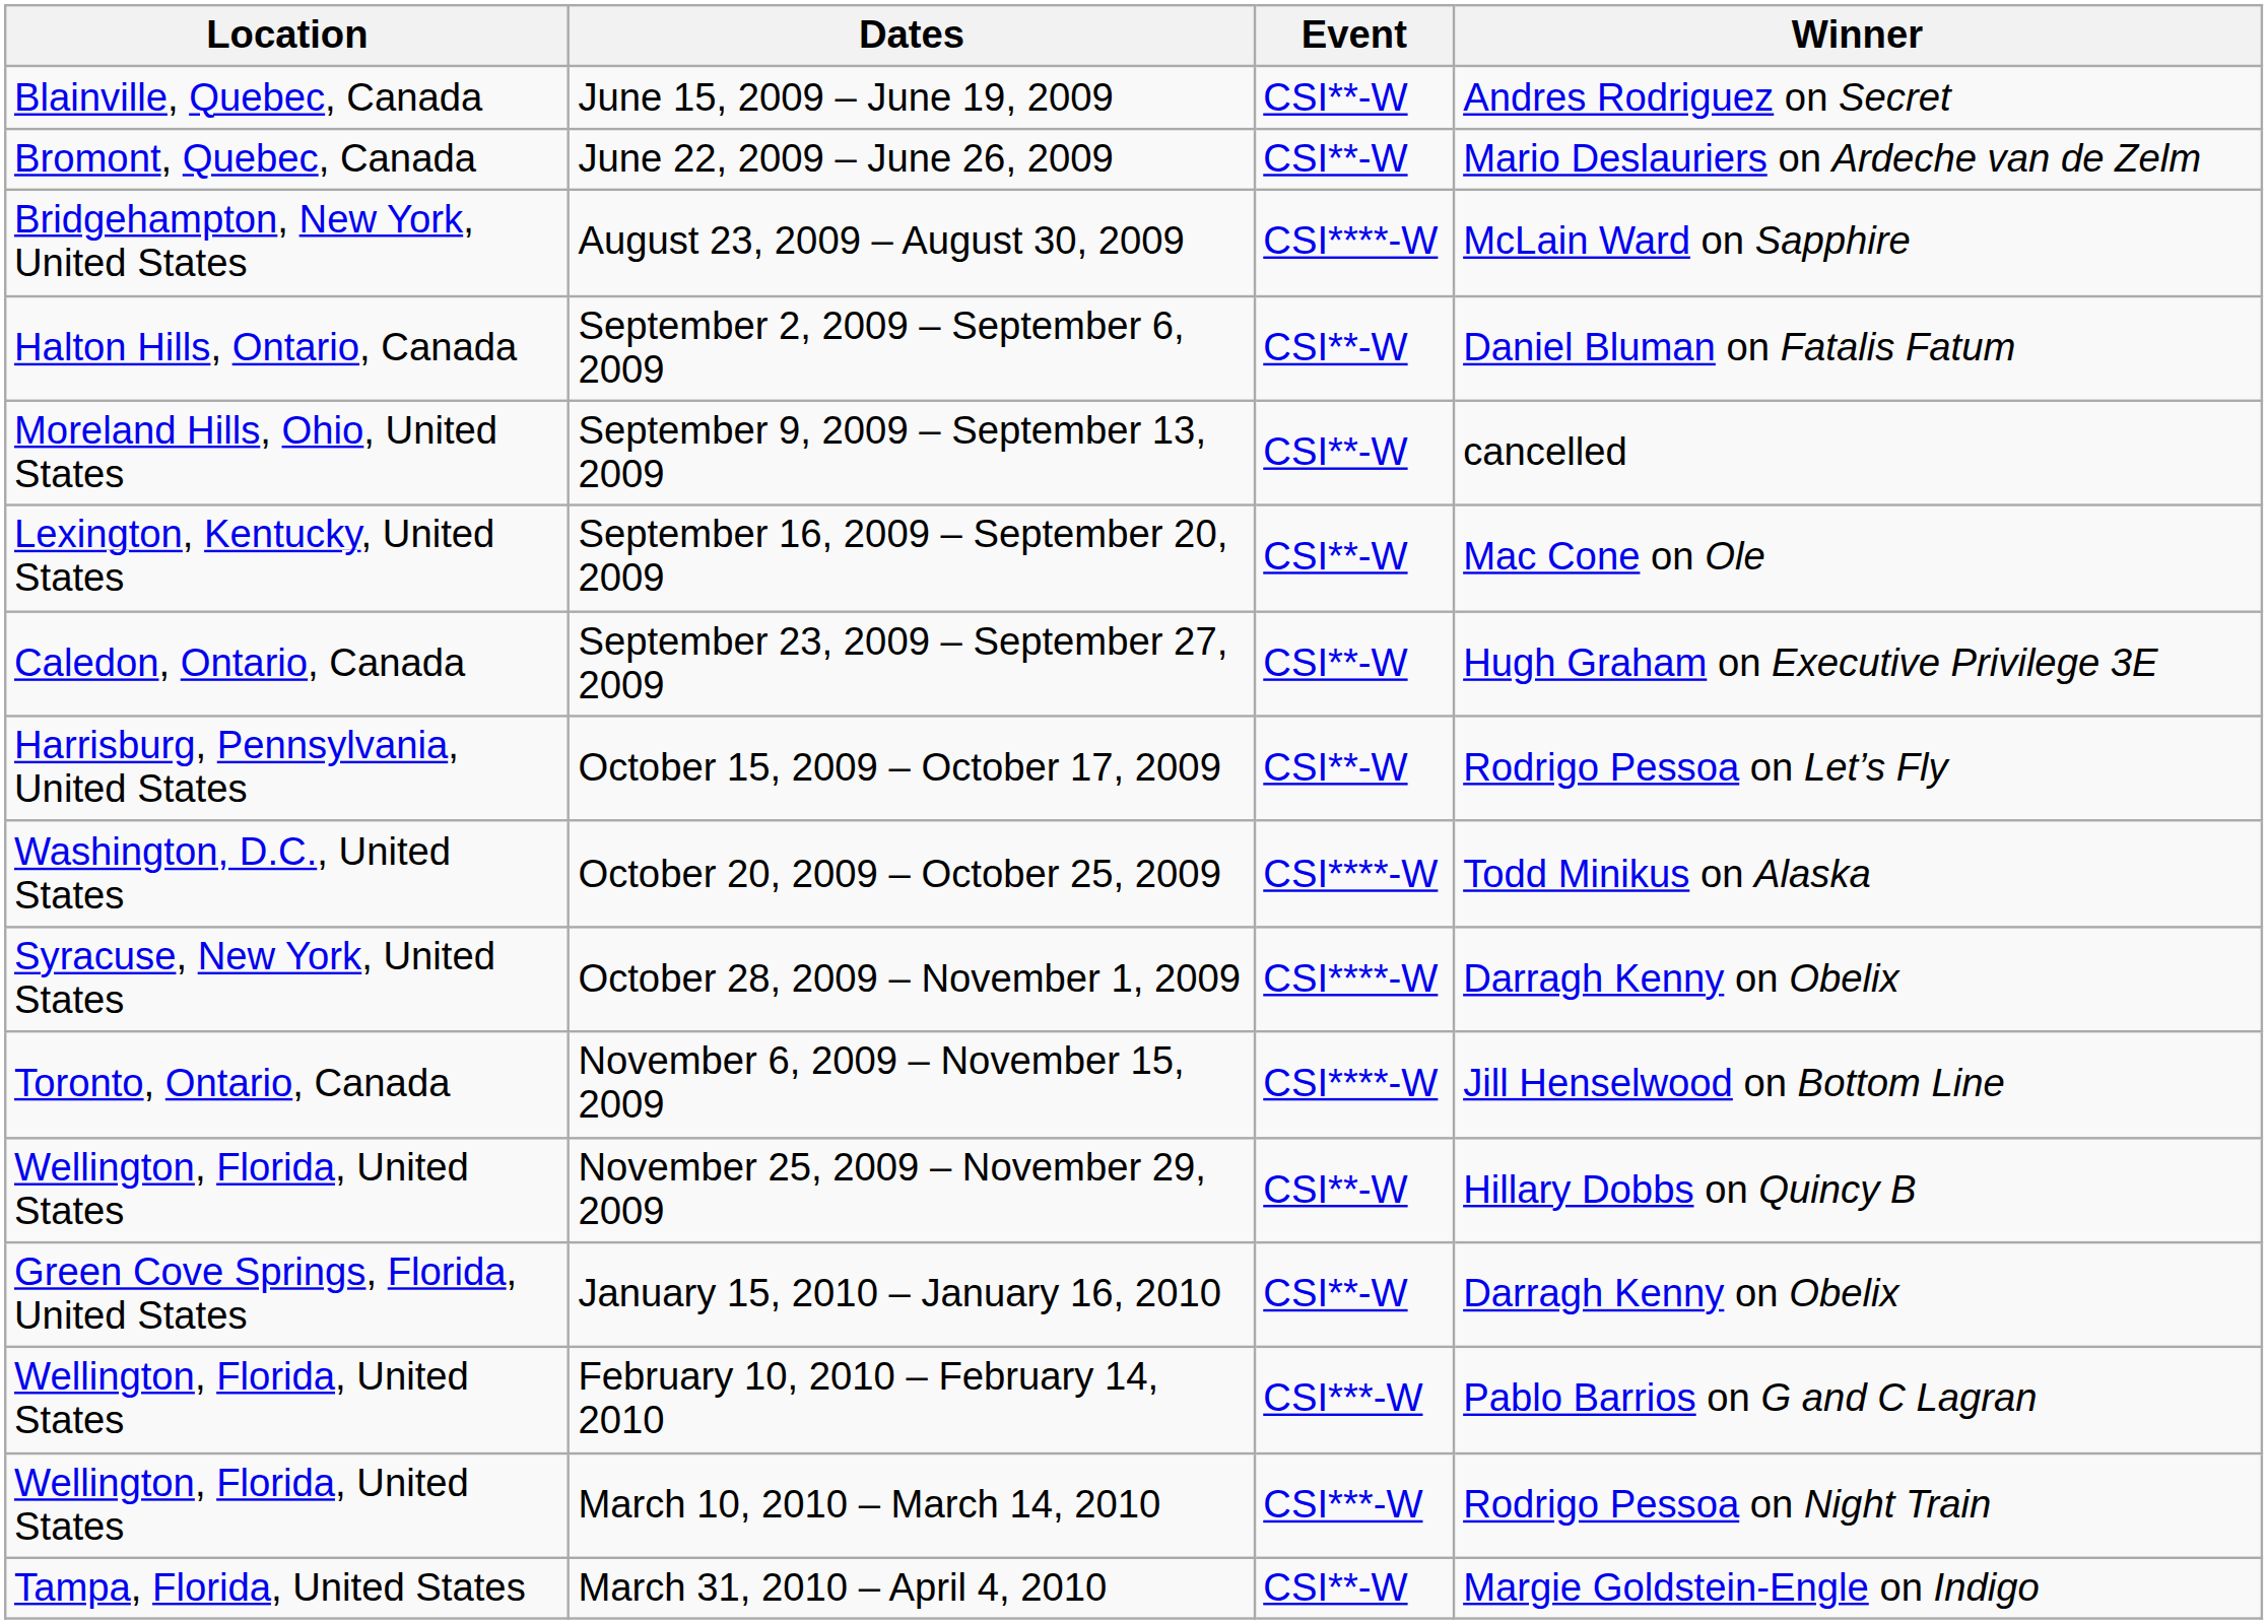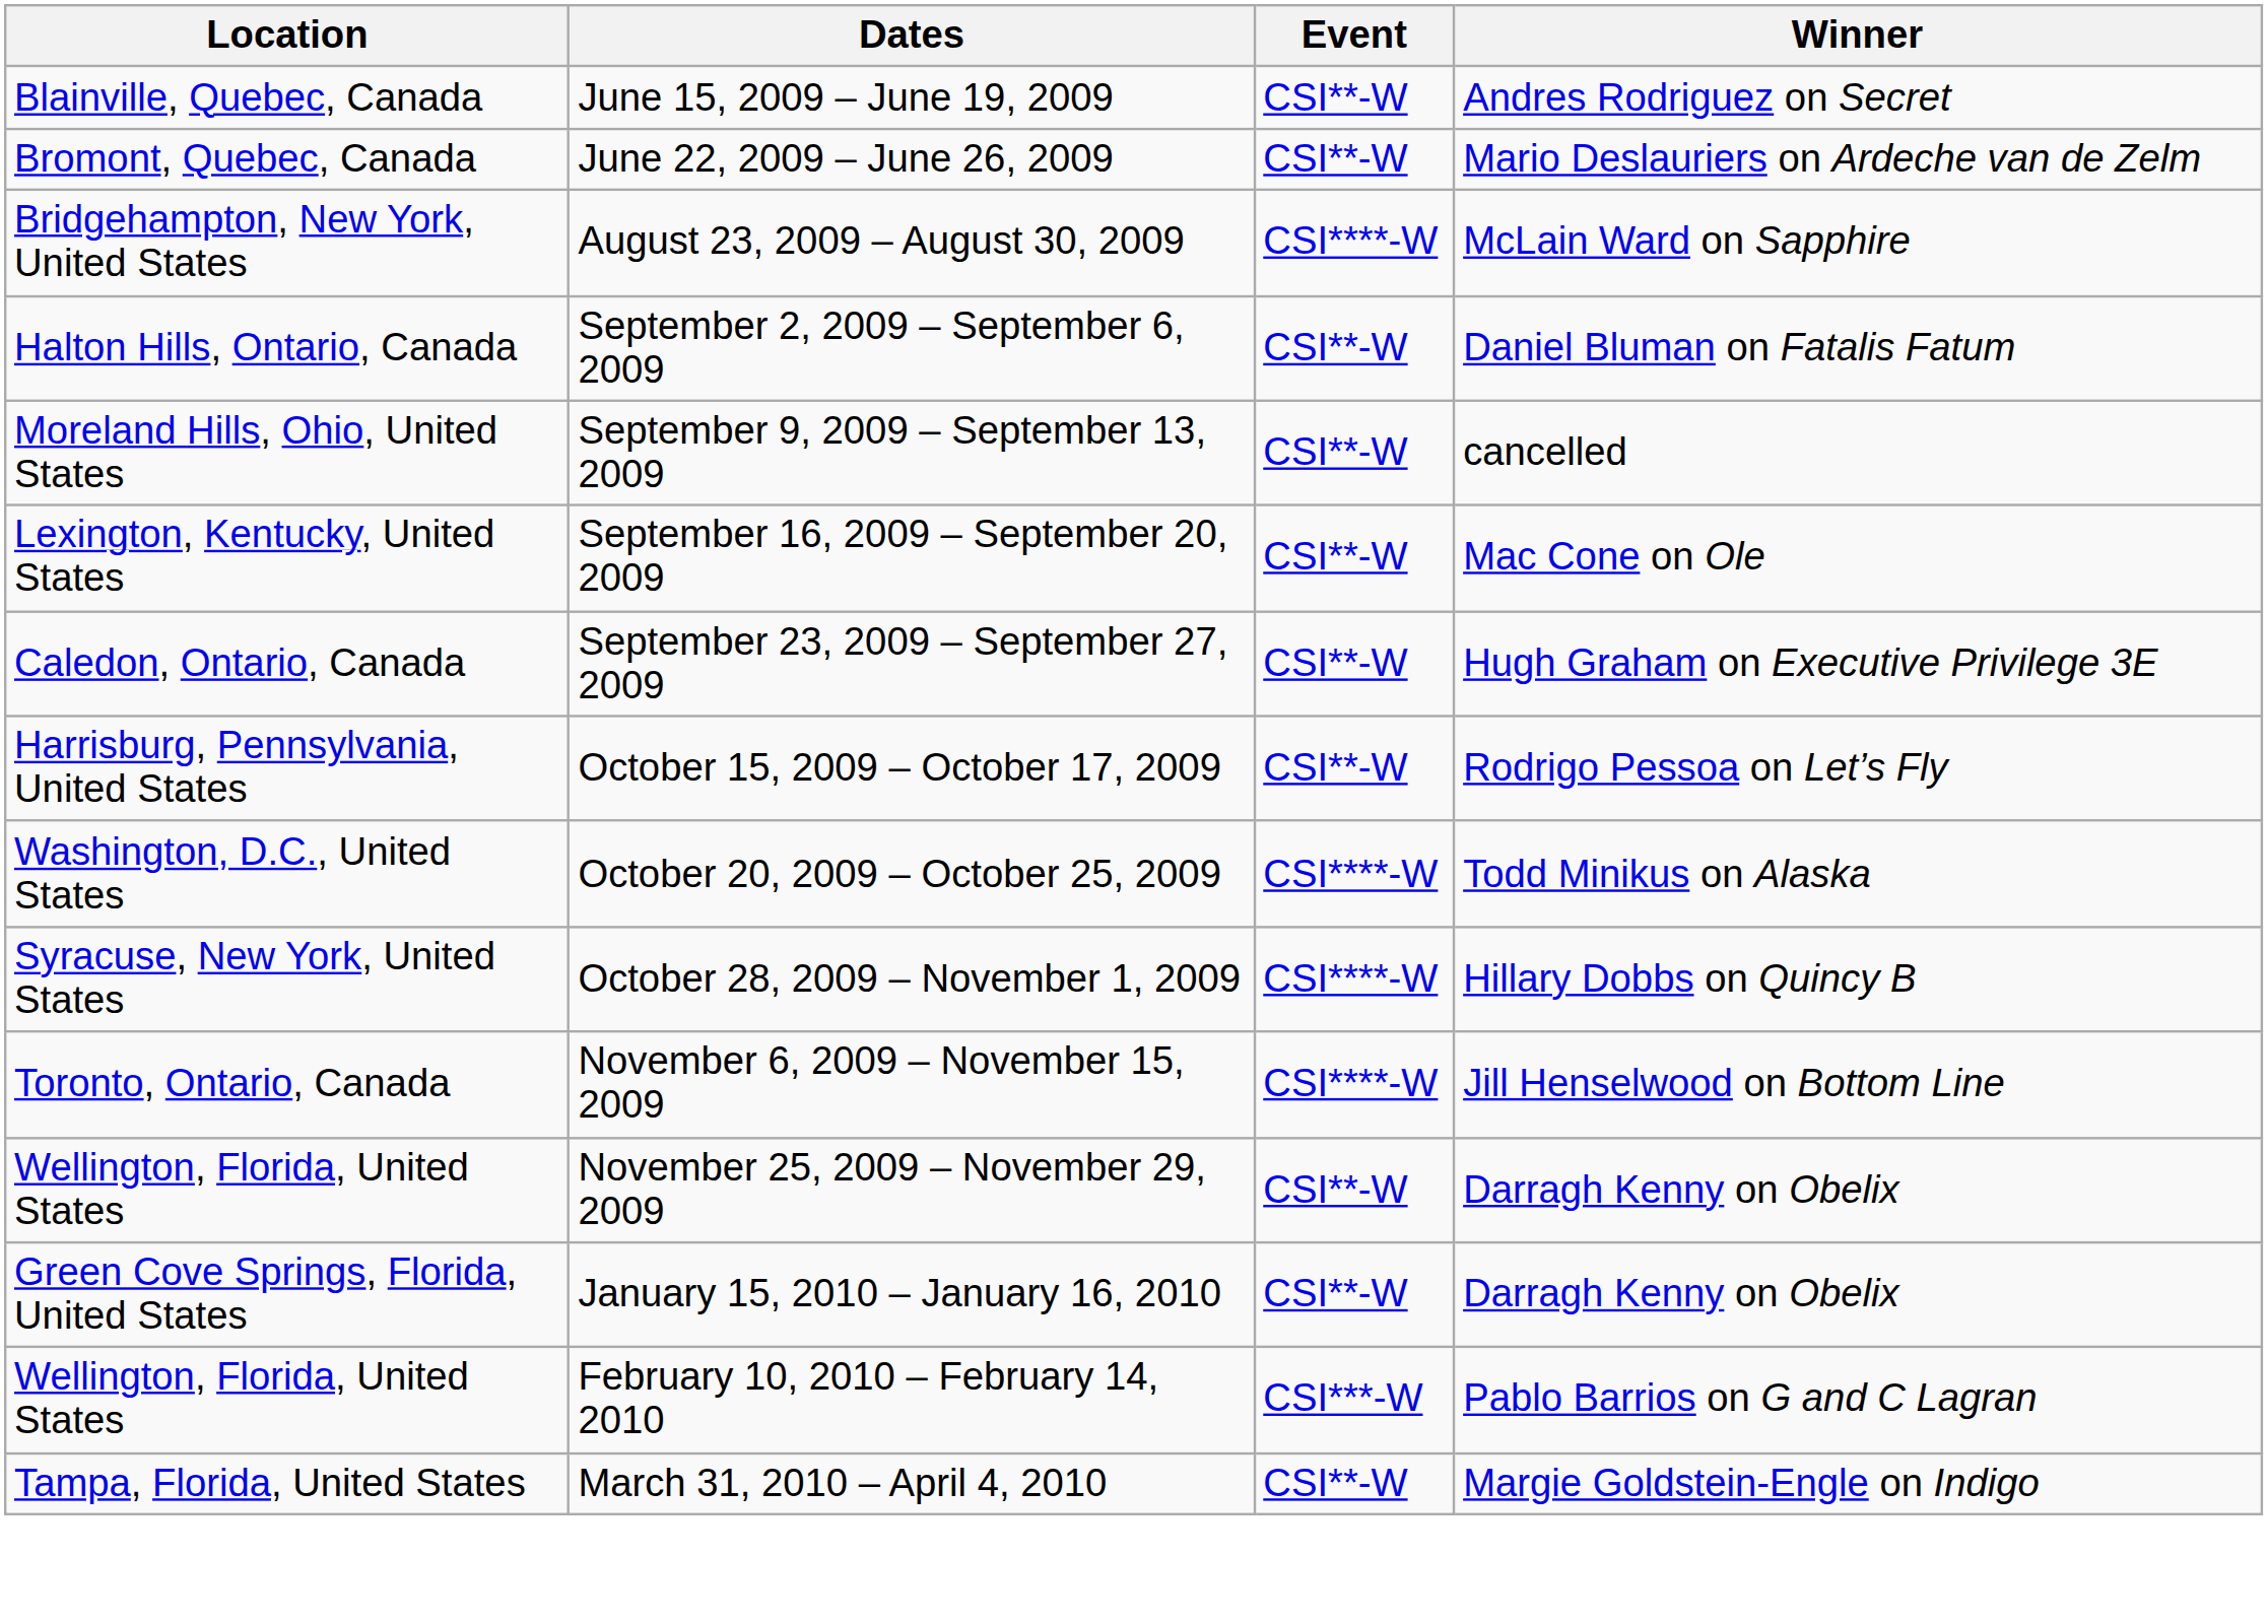October 28, 2009 – November 1, 2009 | Winner: Darragh Kenny on Obelix -> Hillary Dobbs on Quincy B
November 25, 2009 – November 29, 2009 | Winner: Hillary Dobbs on Quincy B -> Darragh Kenny on Obelix
- row: Wellington, Florida, United States | March 10, 2010 – March 14, 2010 | CSI***-W | Rodrigo Pessoa on Night Train
